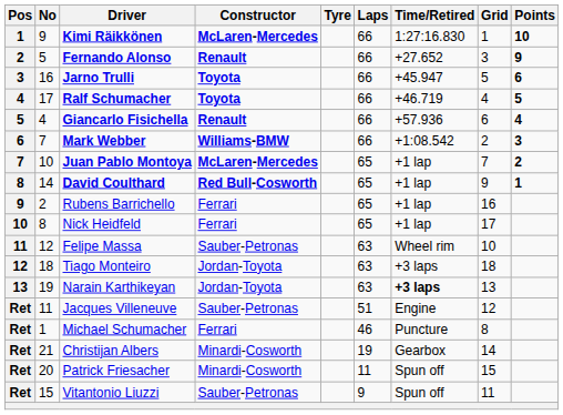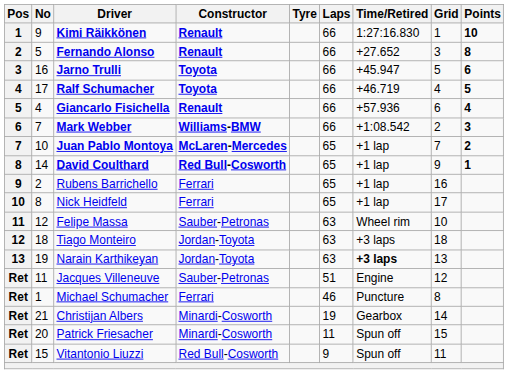Kimi Räikkönen | Constructor: McLaren-Mercedes -> Renault
Fernando Alonso | Points: 9 -> 8
Vitantonio Liuzzi | Constructor: Sauber-Petronas -> Red Bull-Cosworth
